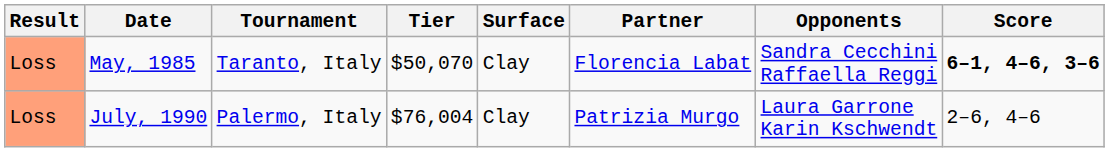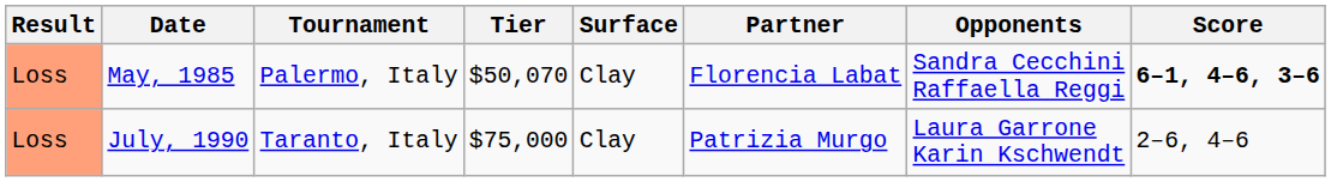May, 1985 | Tournament: Taranto, Italy -> Palermo, Italy
July, 1990 | Tournament: Palermo, Italy -> Taranto, Italy
July, 1990 | Tier: $76,004 -> $75,000
